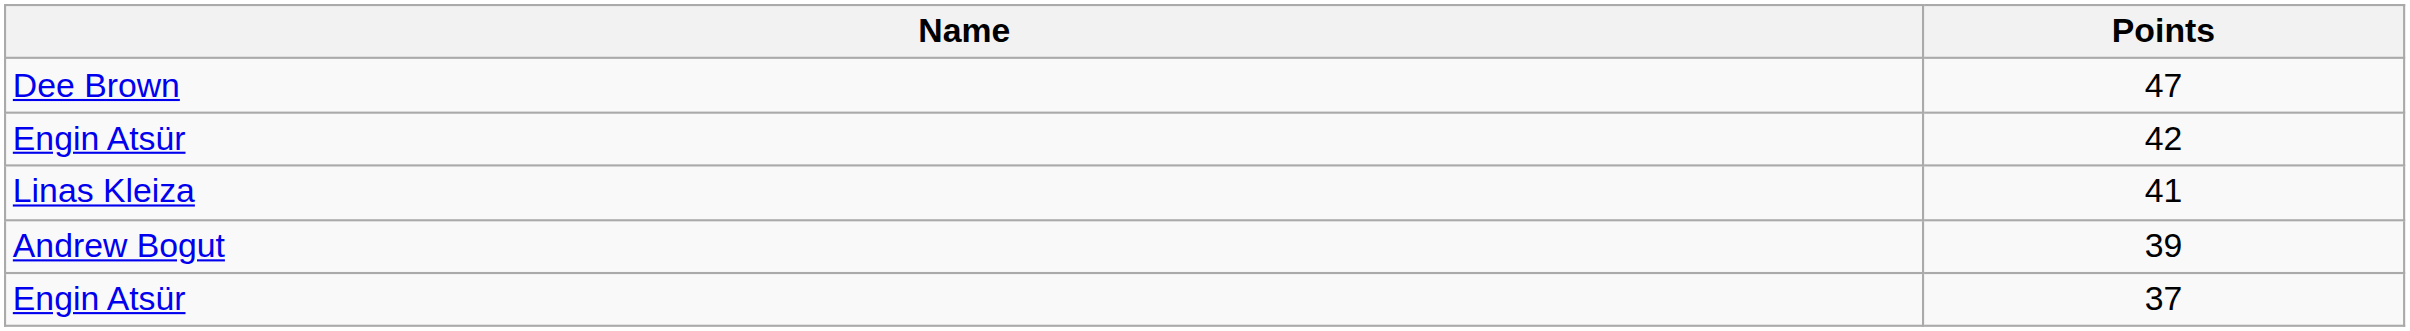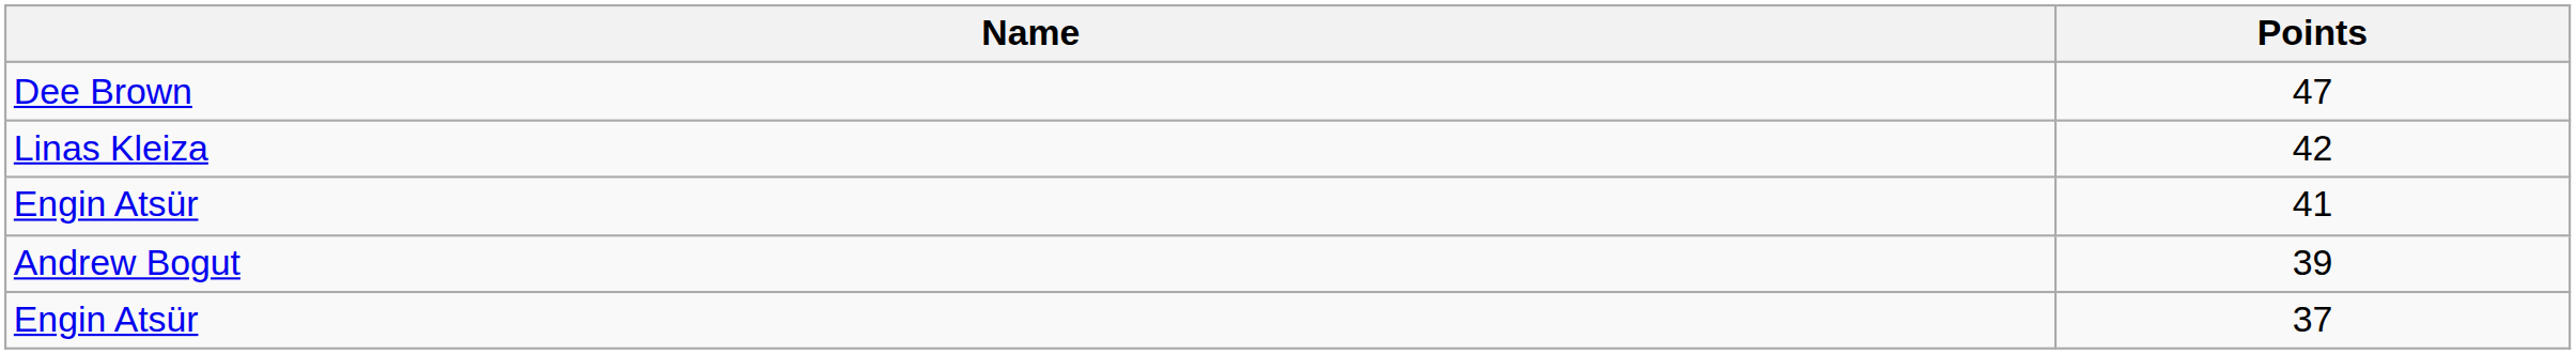42 | Name: Engin Atsür -> Linas Kleiza
41 | Name: Linas Kleiza -> Engin Atsür
